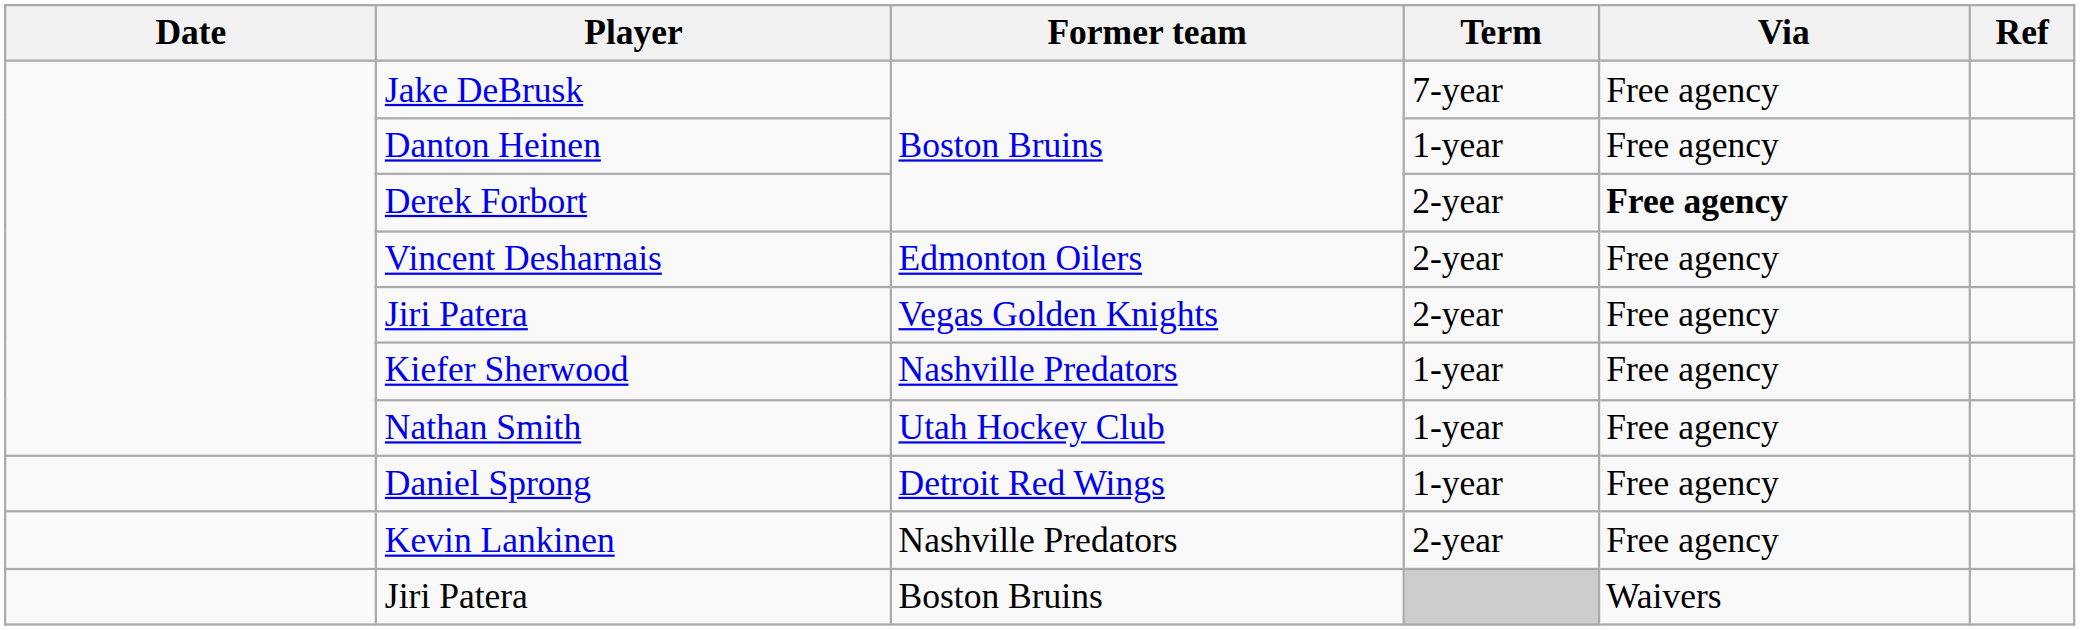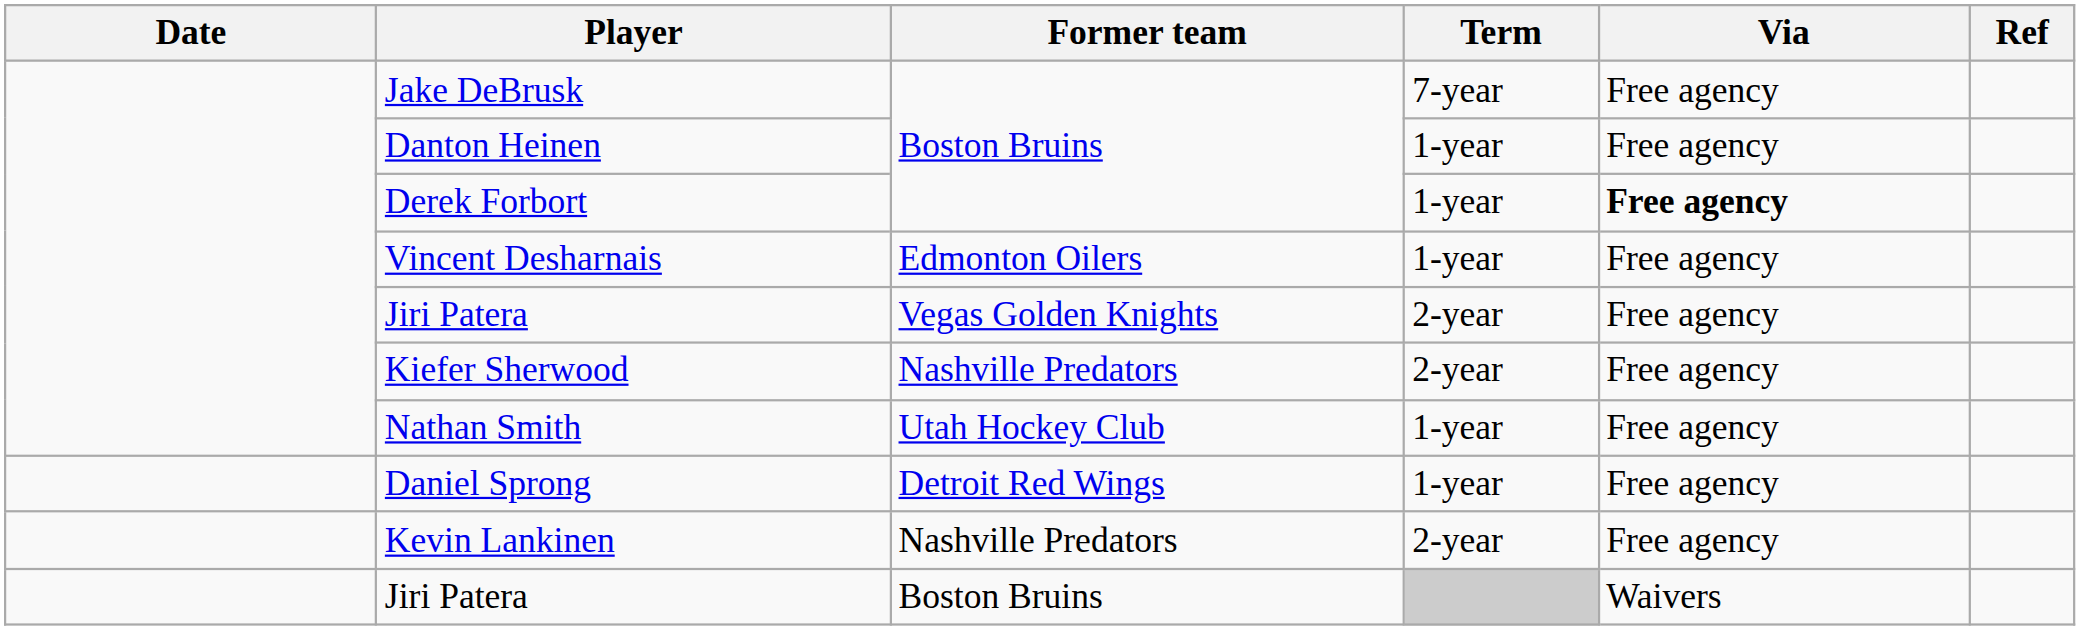Derek Forbort | Term: 2-year -> 1-year
Vincent Desharnais | Term: 2-year -> 1-year
Kiefer Sherwood | Term: 1-year -> 2-year
